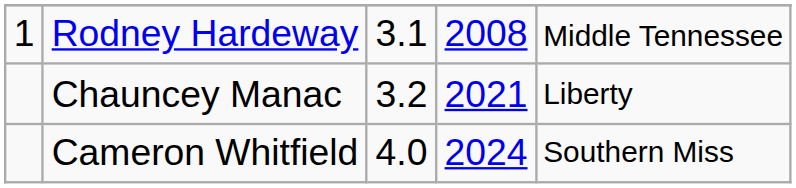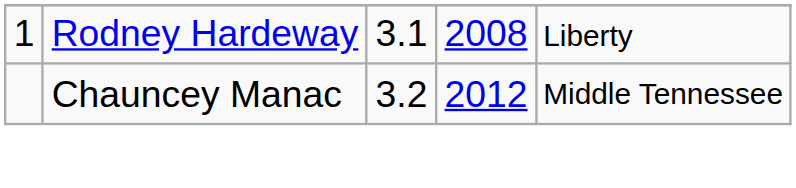Rodney Hardeway | column 5: Middle Tennessee -> Liberty
Chauncey Manac | column 4: 2021 -> 2012
Chauncey Manac | column 5: Liberty -> Middle Tennessee
- row: Cameron Whitfield | 4.0 | 2024 | Southern Miss
